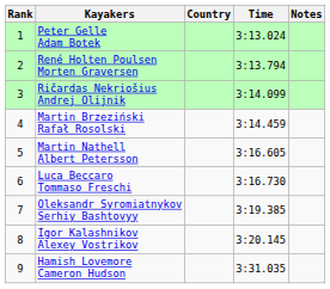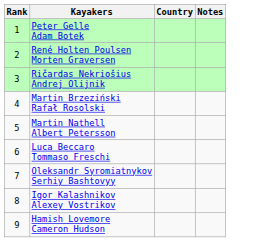- column: Time | 3:13.024 | 3:13.794 | 3:14.099 | 3:14.459 | 3:16.605 | 3:16.730 | 3:19.385 | 3:20.145 | 3:31.035
